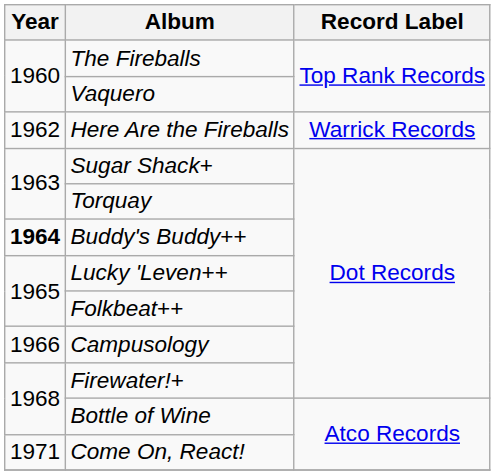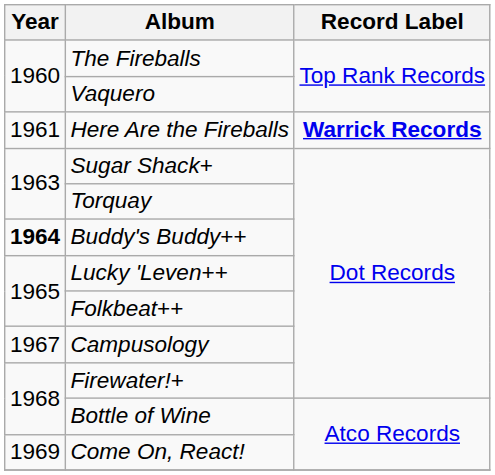Here Are the Fireballs | Year: 1962 -> 1961
Here Are the Fireballs | Record Label: normal -> bold
Campusology | Year: 1966 -> 1967
Come On, React! | Year: 1971 -> 1969
